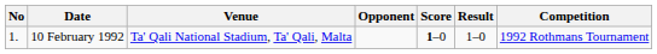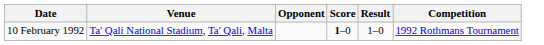- column: No | 1.
